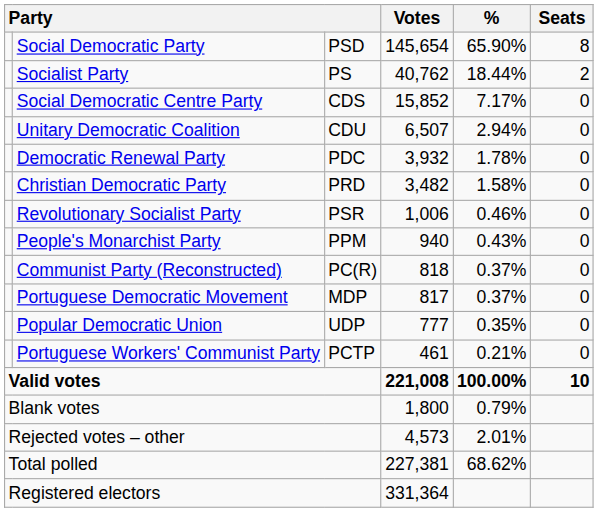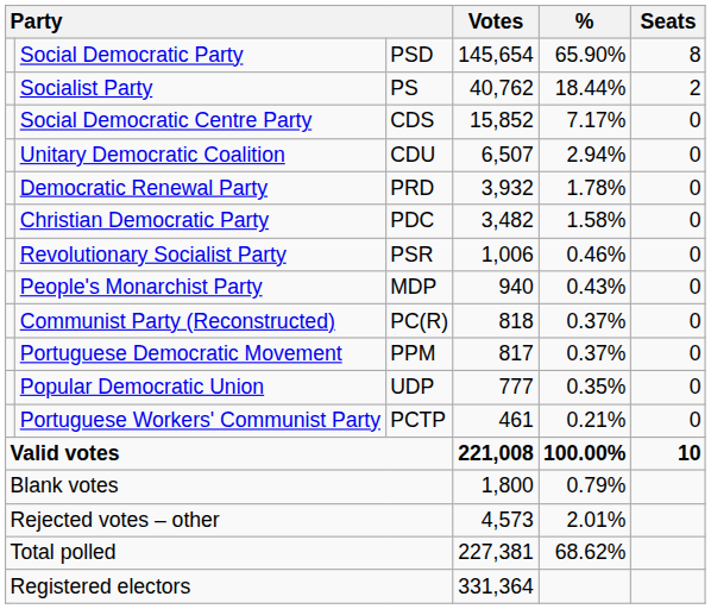Democratic Renewal Party | column 3: PDC -> PRD
Christian Democratic Party | column 3: PRD -> PDC
People's Monarchist Party | column 3: PPM -> MDP
Portuguese Democratic Movement | column 3: MDP -> PPM
